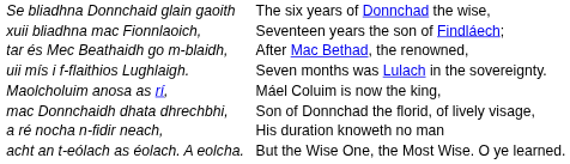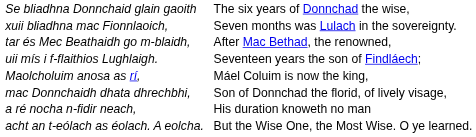xuii bliadhna mac Fionnlaoich, | column 2: Seventeen years the son of Findláech; -> Seven months was Lulach in the sovereignty.
uii mís i f-flaithios Lughlaigh. | column 2: Seven months was Lulach in the sovereignty. -> Seventeen years the son of Findláech;
